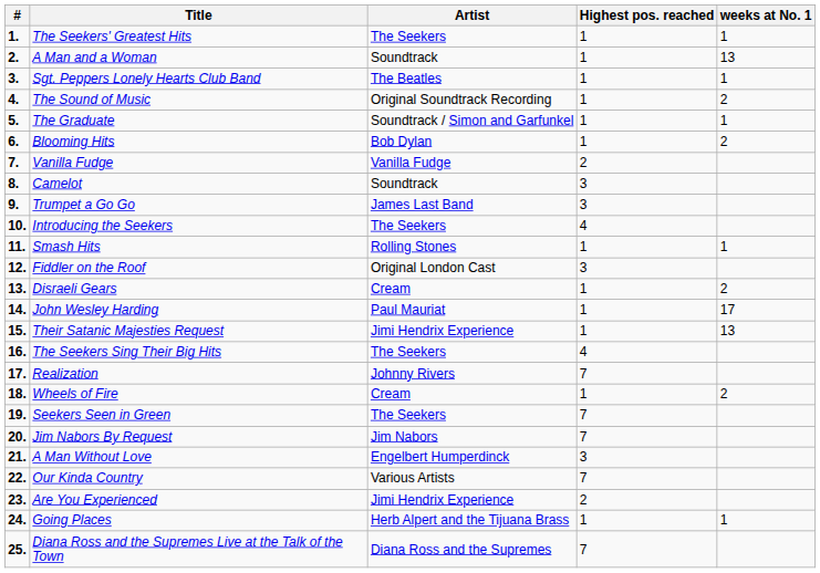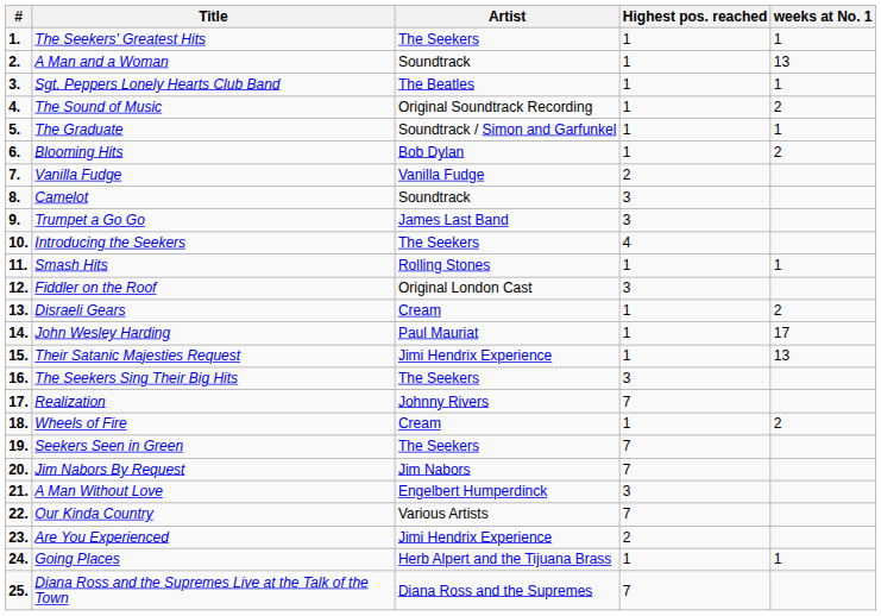The Seekers Sing Their Big Hits | Highest pos. reached: 4 -> 3
